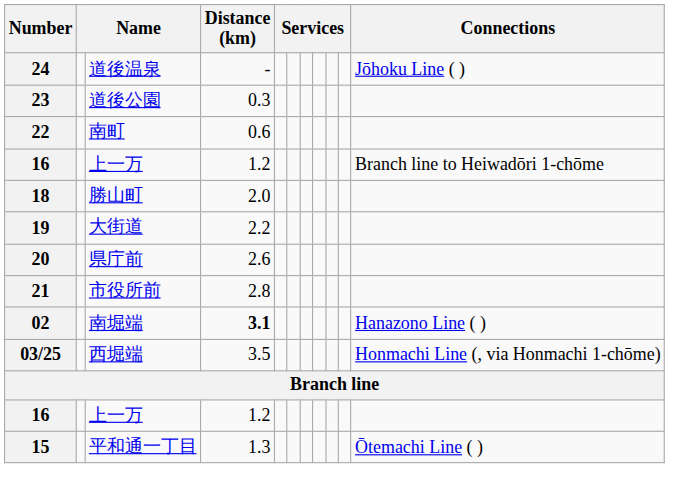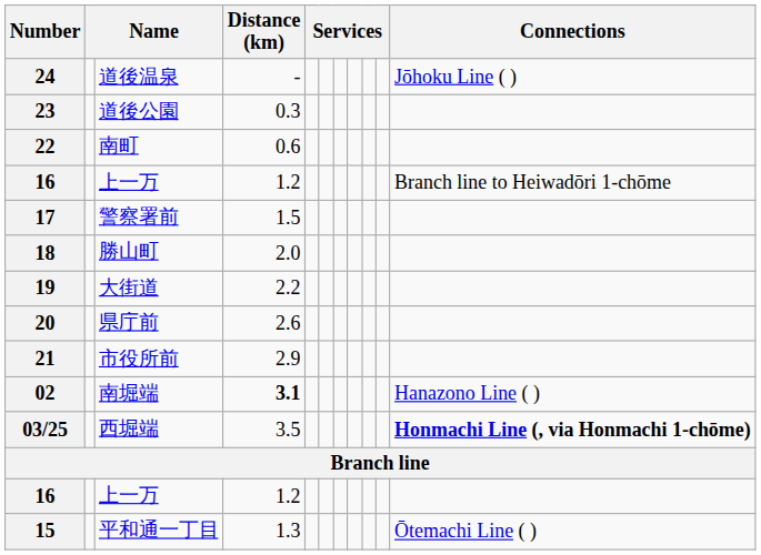+ row: 17 | 警察署前 | 1.5
21 | Distance (km): 2.8 -> 2.9
03/25 | Connections: normal -> bold
